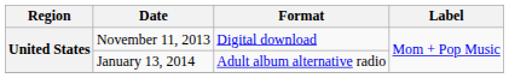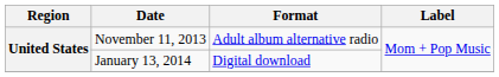November 11, 2013 | Format: Digital download -> Adult album alternative radio
January 13, 2014 | Format: Adult album alternative radio -> Digital download
